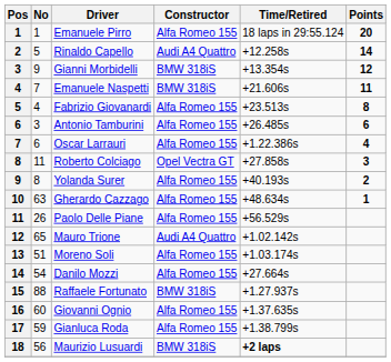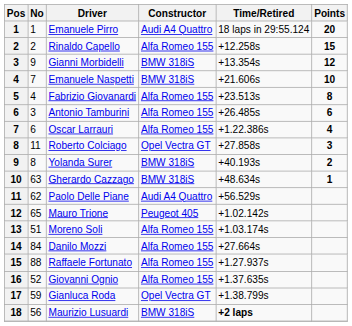Emanuele Pirro | Constructor: Alfa Romeo 155 -> Audi A4 Quattro
Rinaldo Capello | No: 5 -> 2
Rinaldo Capello | Constructor: Audi A4 Quattro -> Alfa Romeo 155
Rinaldo Capello | Points: 14 -> 15
Emanuele Naspetti | Points: 11 -> 10
Yolanda Surer | Constructor: Alfa Romeo 155 -> BMW 318iS
Gherardo Cazzago | Constructor: Alfa Romeo 155 -> BMW 318iS
Paolo Delle Piane | No: 26 -> 62
Paolo Delle Piane | Constructor: Alfa Romeo 155 -> Audi A4 Quattro
Mauro Trione | Constructor: Audi A4 Quattro -> Peugeot 405
Danilo Mozzi | No: 54 -> 84
Raffaele Fortunato | Constructor: BMW 318iS -> Alfa Romeo 155
Giovanni Ognio | No: 60 -> 52
Gianluca Roda | Constructor: Alfa Romeo 155 -> Opel Vectra GT
